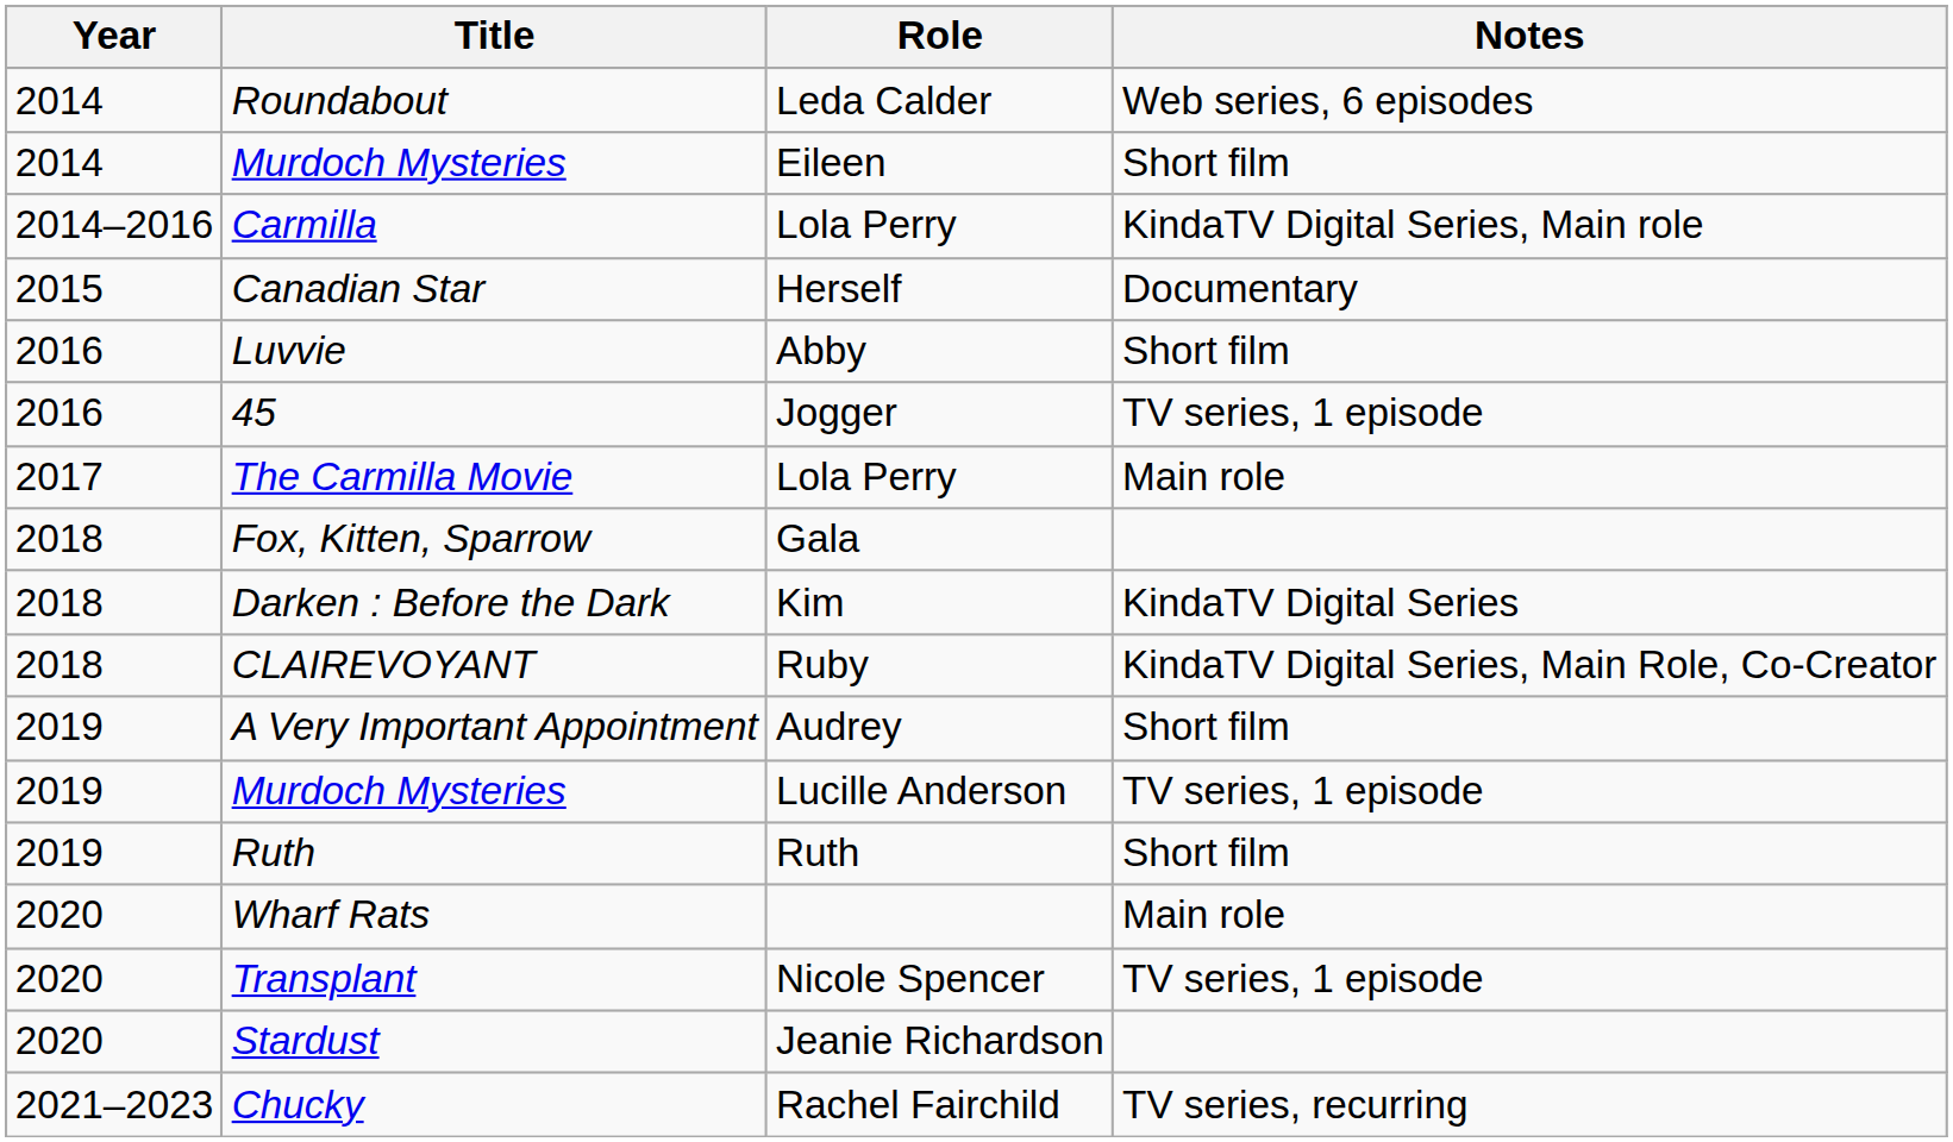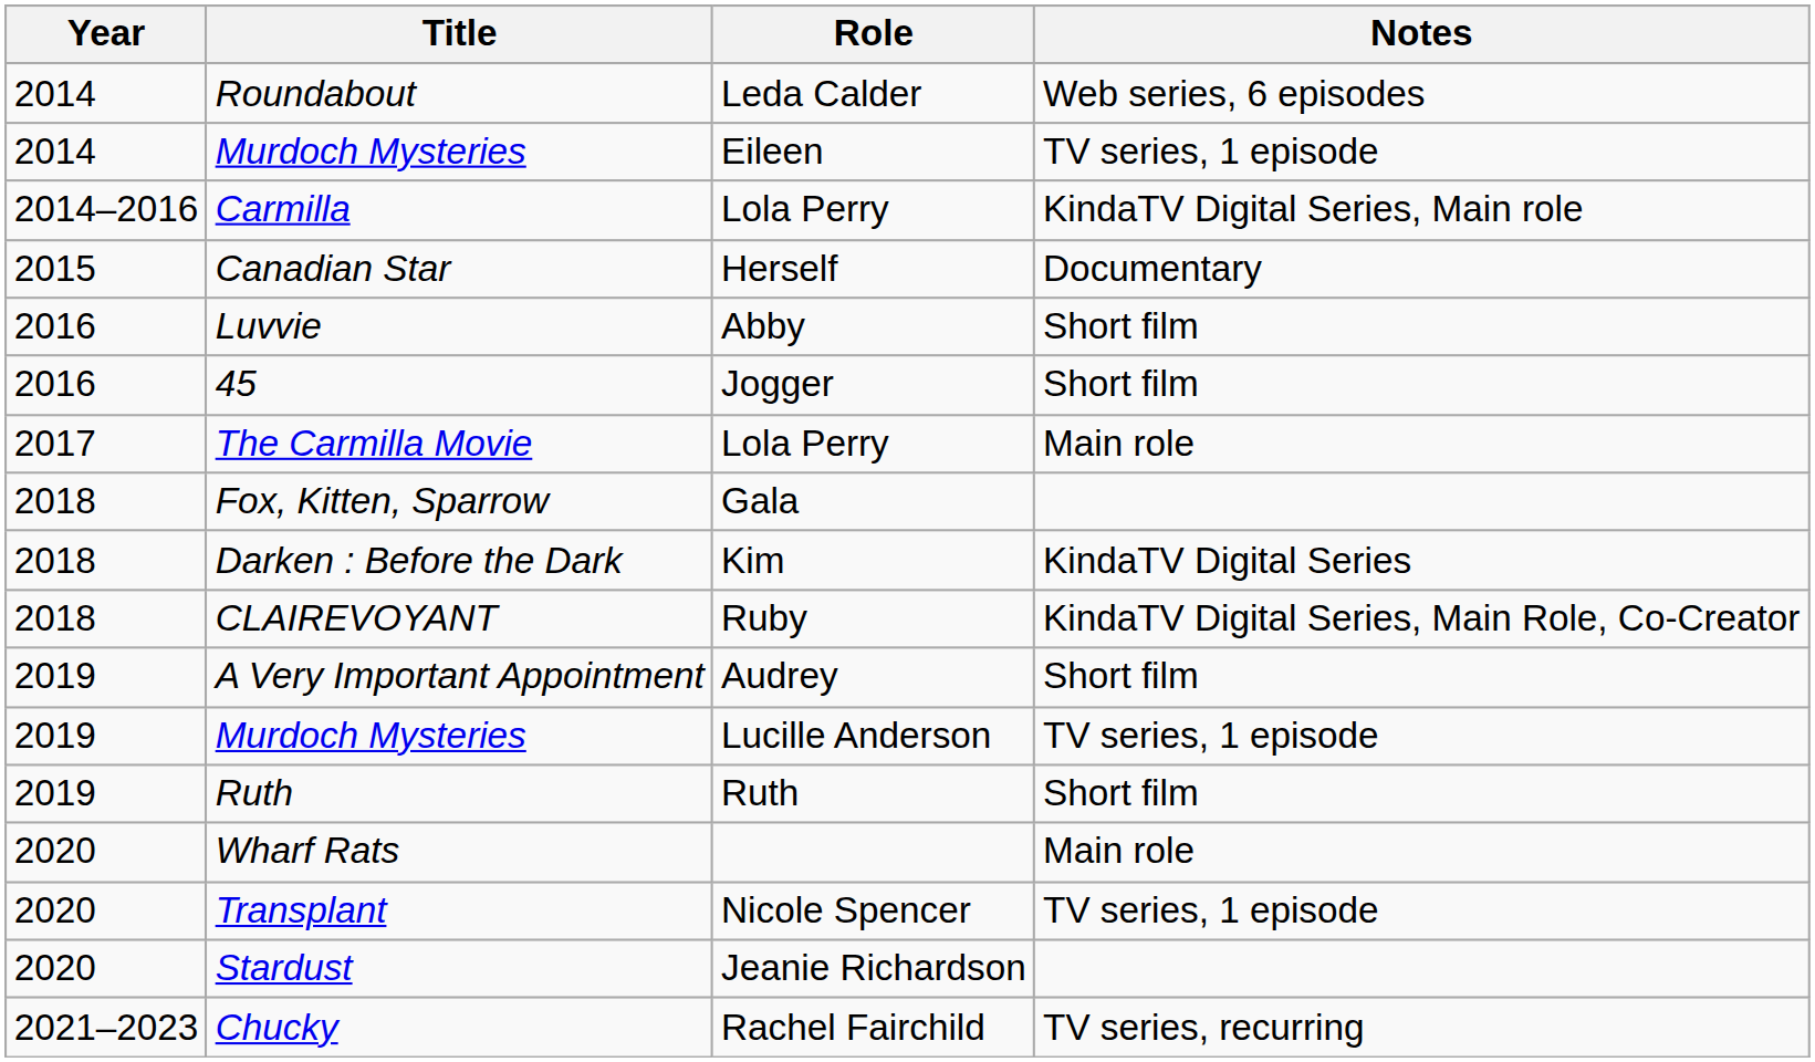Murdoch Mysteries / Eileen | Notes: Short film -> TV series, 1 episode
45 | Notes: TV series, 1 episode -> Short film
